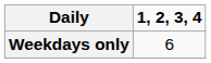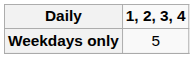Weekdays only | 1, 2, 3, 4: 6 -> 5
